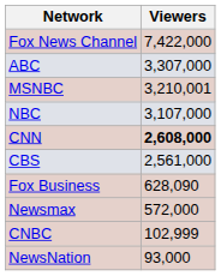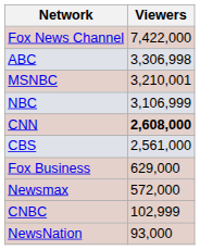ABC | Viewers: 3,307,000 -> 3,306,998
NBC | Viewers: 3,107,000 -> 3,106,999
Fox Business | Viewers: 628,090 -> 629,000
